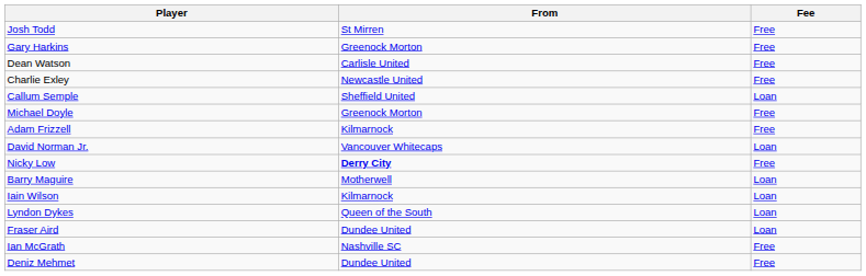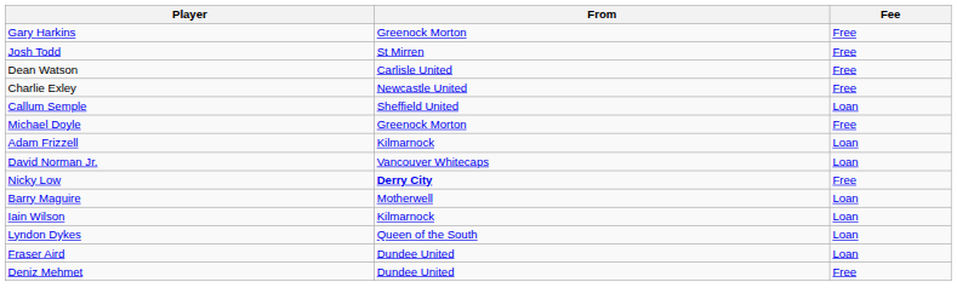rows swapped: Josh Todd <-> Gary Harkins
Adam Frizzell | Fee: Free -> Loan
- row: Ian McGrath | Nashville SC | Free
